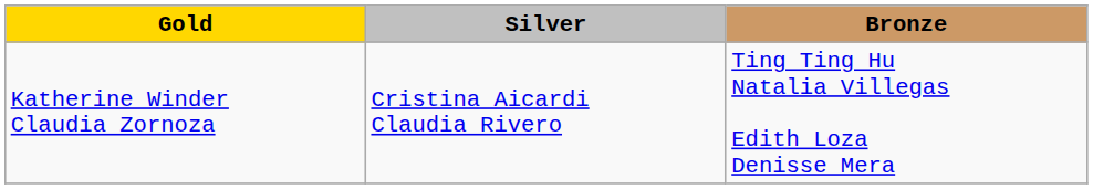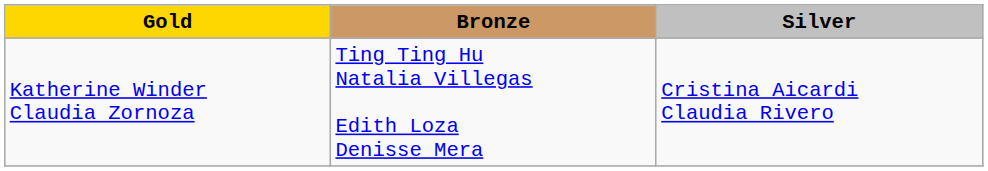columns swapped: Silver <-> Bronze
